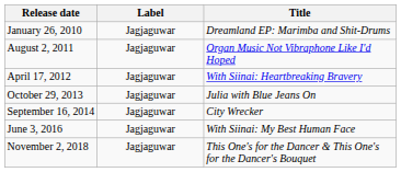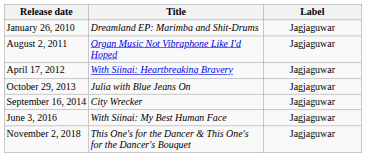columns swapped: Title <-> Label
